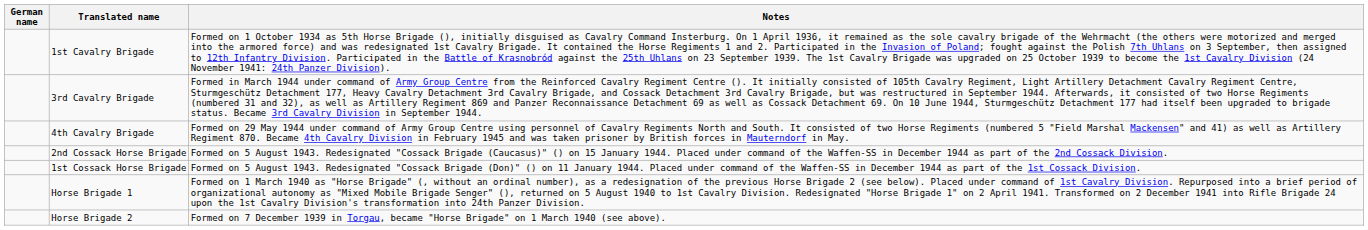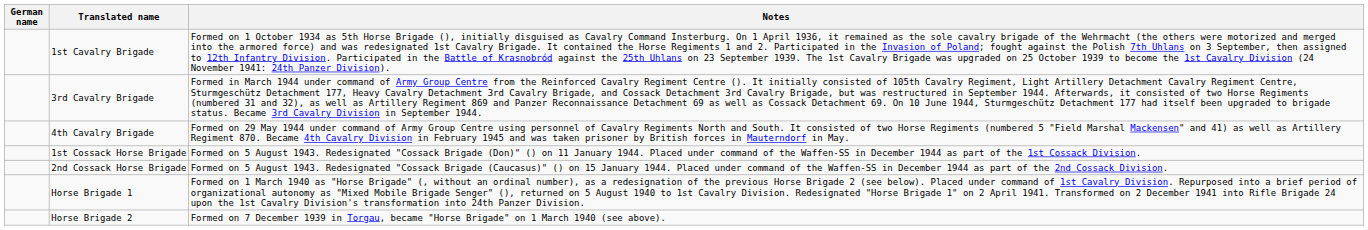rows swapped: 1st Cossack Horse Brigade <-> 2nd Cossack Horse Brigade
